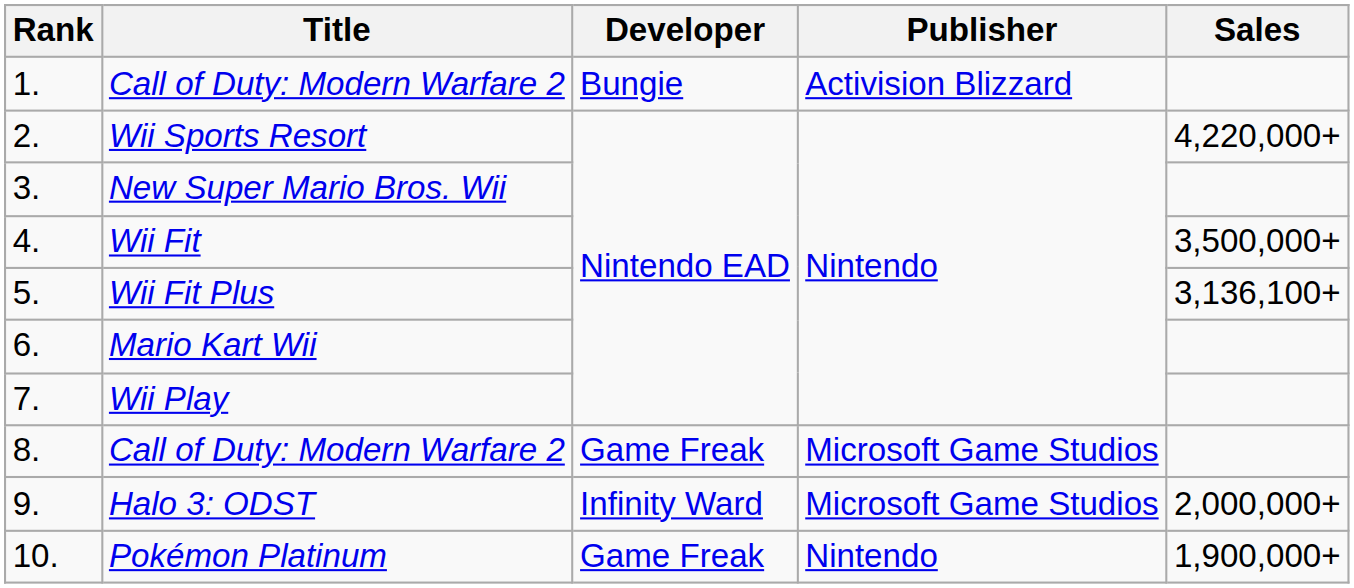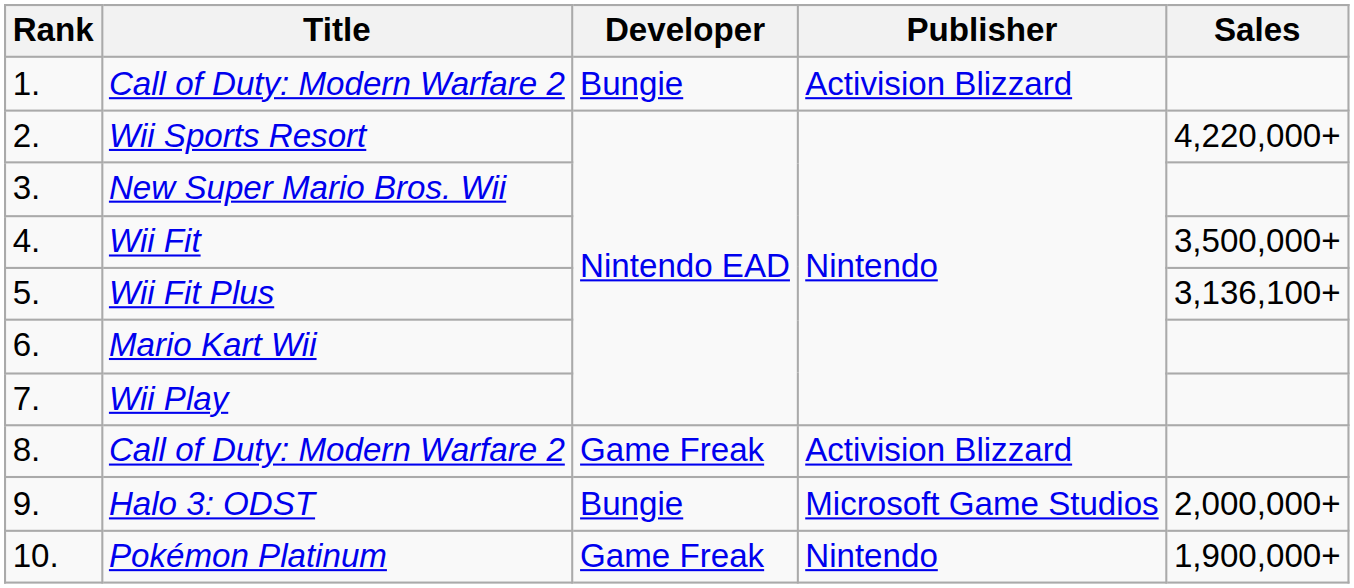8. / Call of Duty: Modern Warfare 2 | Publisher: Microsoft Game Studios -> Activision Blizzard
Halo 3: ODST | Developer: Infinity Ward -> Bungie
